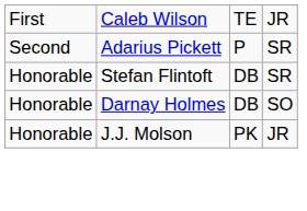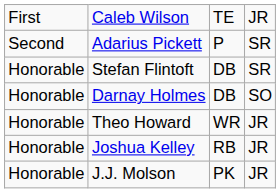+ row: Honorable | Theo Howard | WR | JR
+ row: Honorable | Joshua Kelley | RB | JR
